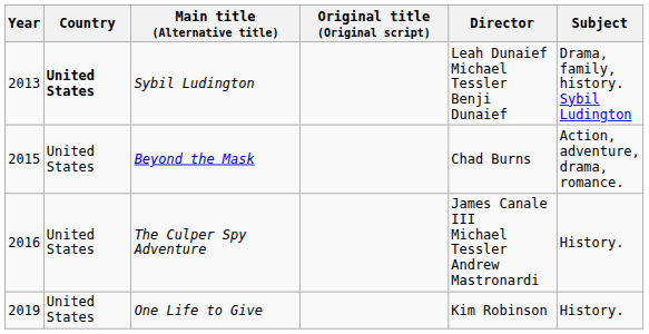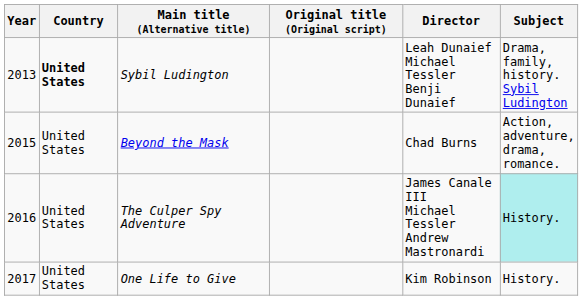The Culper Spy Adventure | Subject: no background -> paleturquoise background
One Life to Give | Year: 2019 -> 2017
